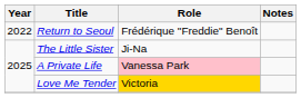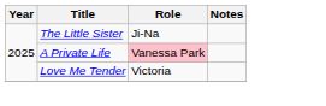- row: 2022 | Return to Seoul | Frédérique "Freddie" Benoît
Love Me Tender | Role: gold background -> no background
